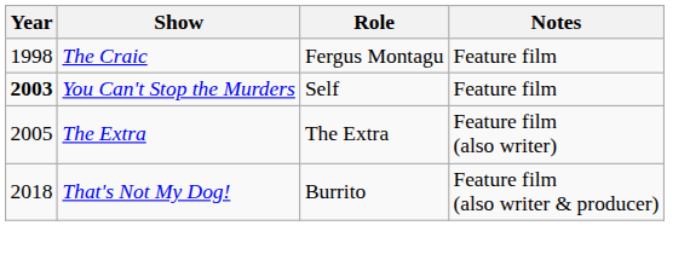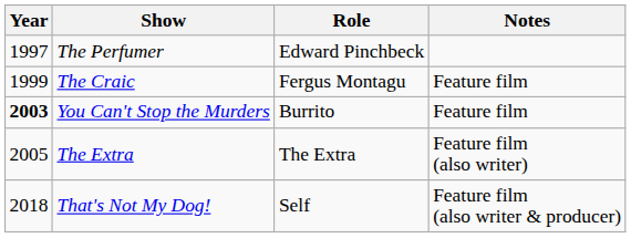+ row: 1997 | The Perfumer | Edward Pinchbeck
The Craic | Year: 1998 -> 1999
You Can't Stop the Murders | Role: Self -> Burrito
That's Not My Dog! | Role: Burrito -> Self
